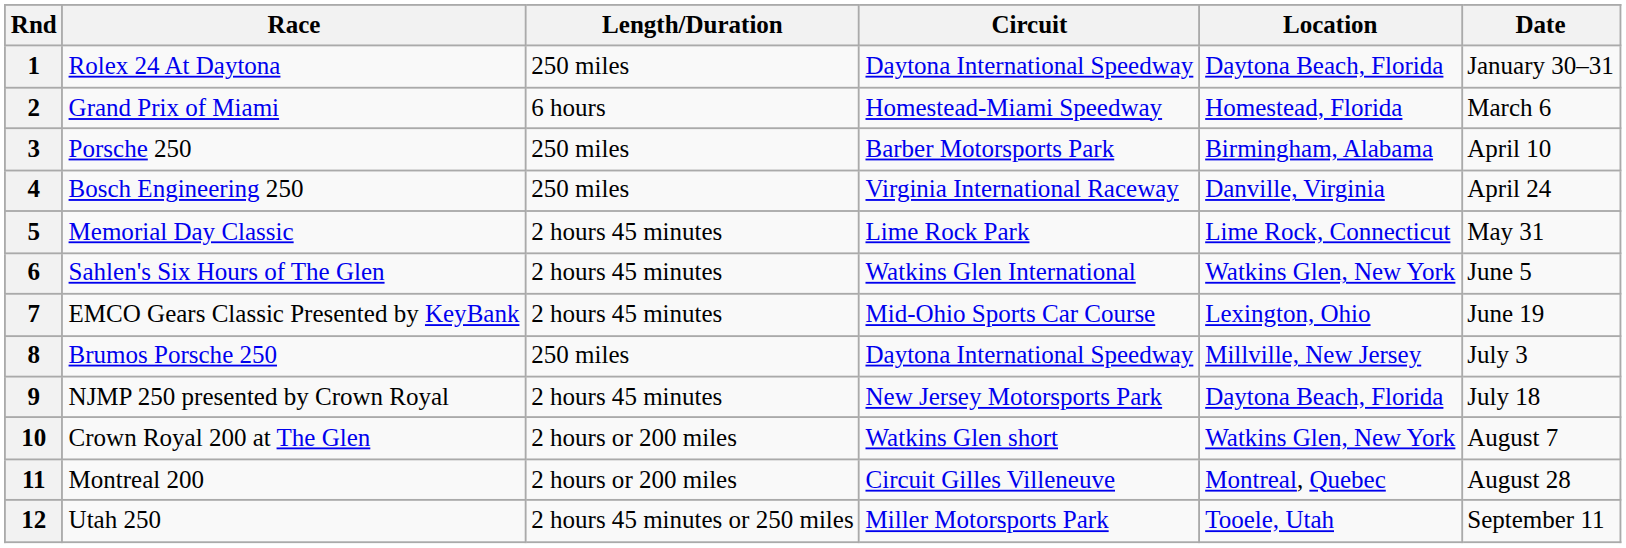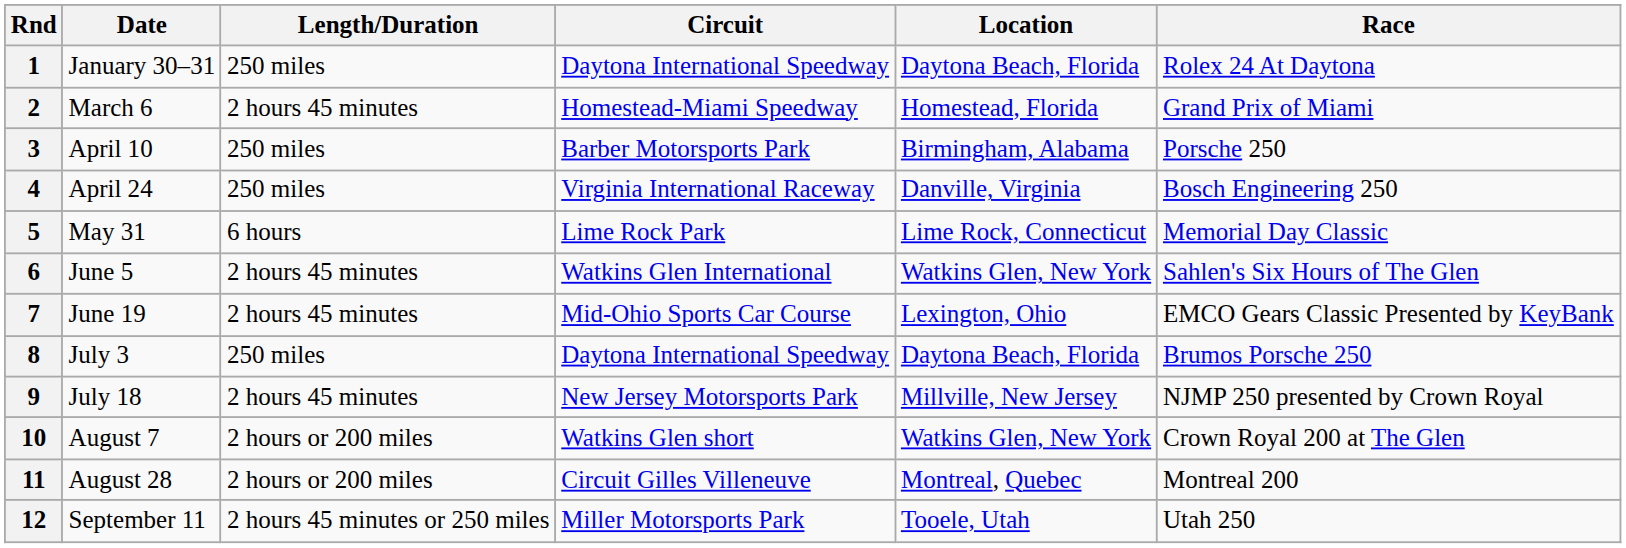columns swapped: Race <-> Date
2 | Length/Duration: 6 hours -> 2 hours 45 minutes
5 | Length/Duration: 2 hours 45 minutes -> 6 hours
8 | Location: Millville, New Jersey -> Daytona Beach, Florida
9 | Location: Daytona Beach, Florida -> Millville, New Jersey
